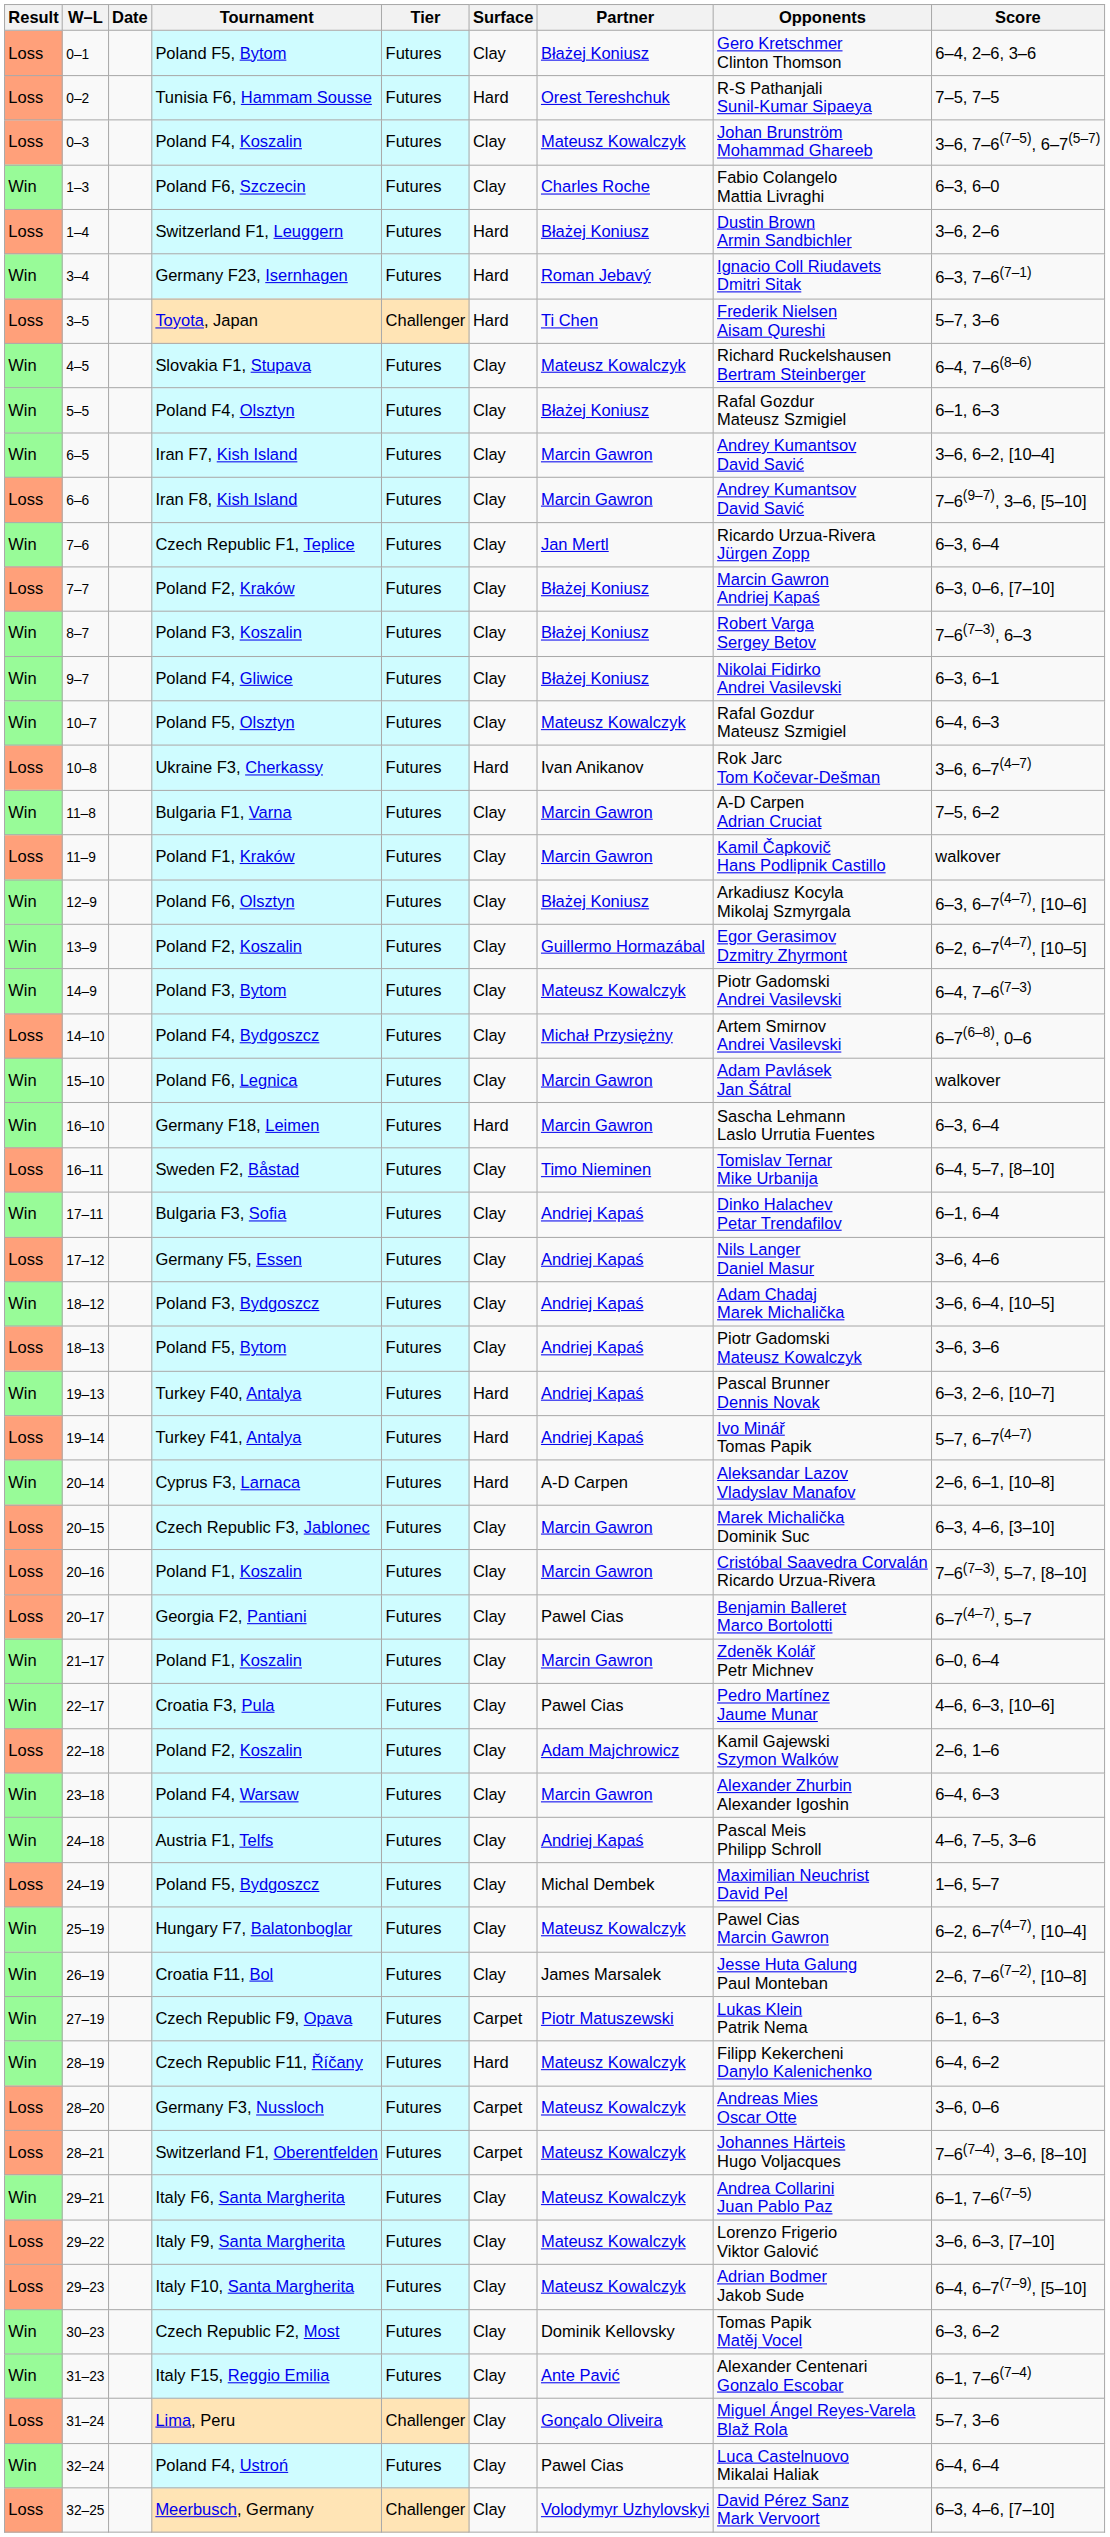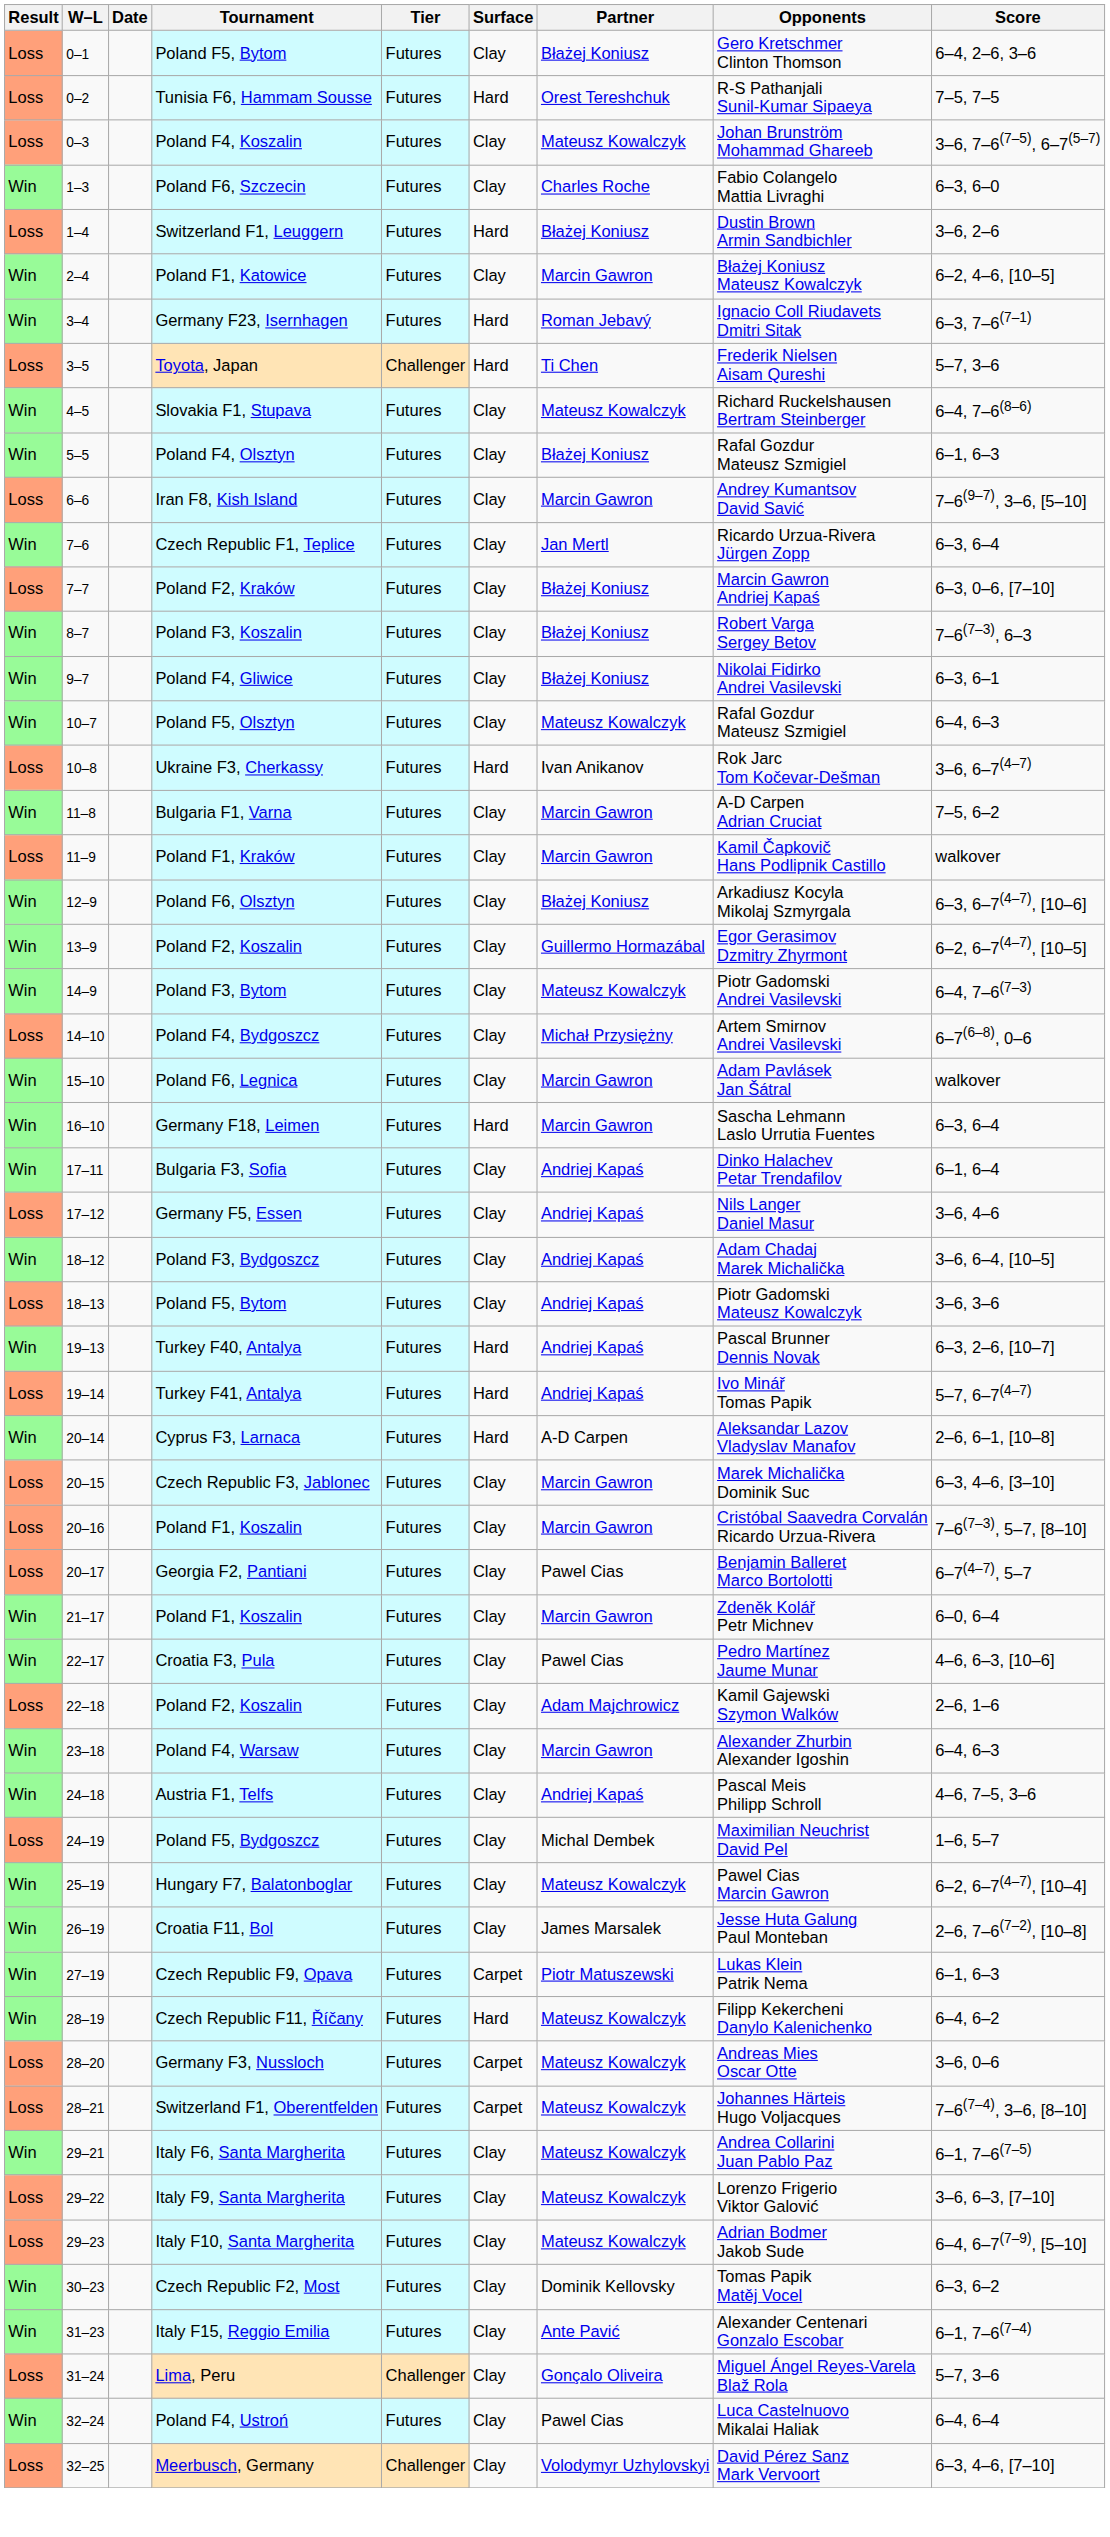+ row: Win | 2–4 | Poland F1, Katowice | Futures | Clay | Marcin Gawron | Błażej Koniusz Mateusz Kowalczyk | 6–2, 4–6, [10–5]
- row: Win | 6–5 | Iran F7, Kish Island | Futures | Clay | Marcin Gawron | Andrey Kumantsov David Savić | 3–6, 6–2, [10–4]
- row: Loss | 16–11 | Sweden F2, Båstad | Futures | Clay | Timo Nieminen | Tomislav Ternar Mike Urbanija | 6–4, 5–7, [8–10]
